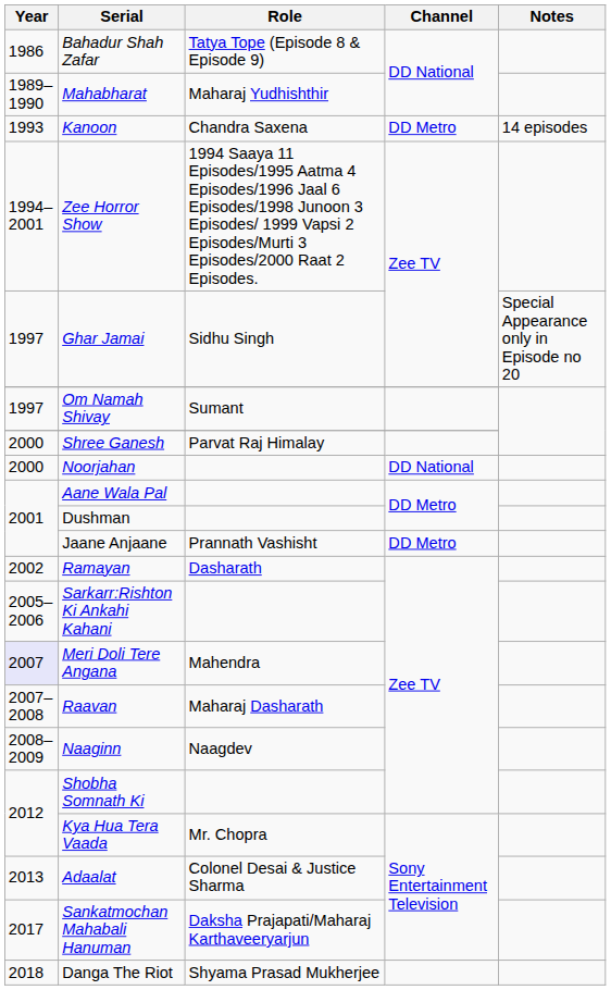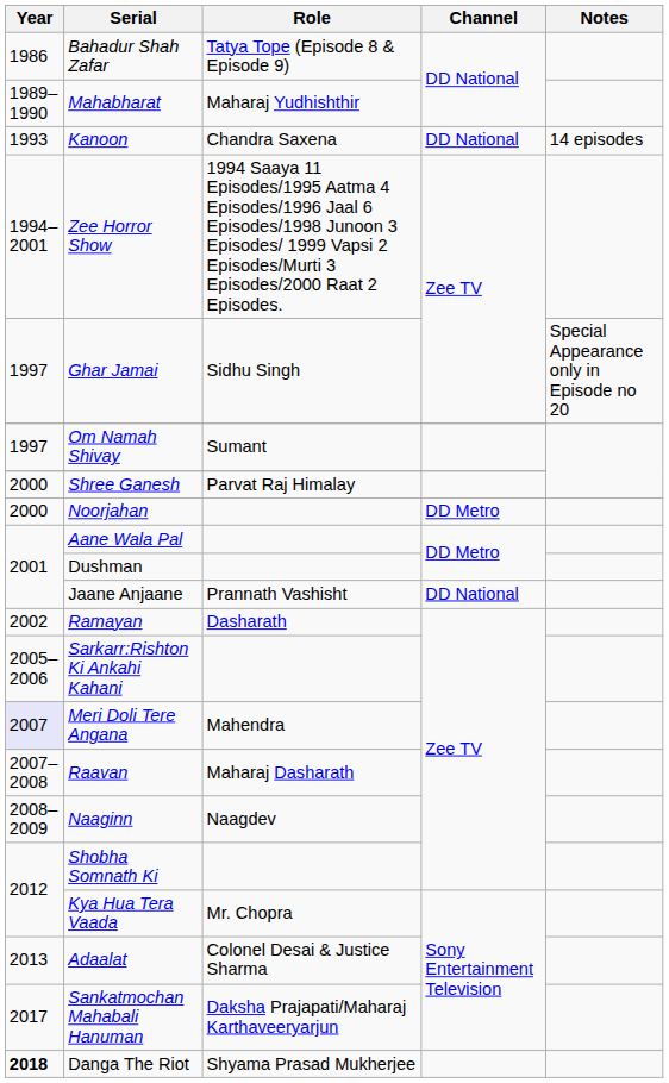Kanoon | Channel: DD Metro -> DD National
Noorjahan | Channel: DD National -> DD Metro
Jaane Anjaane | Channel: DD Metro -> DD National
Danga The Riot | Year: normal -> bold
